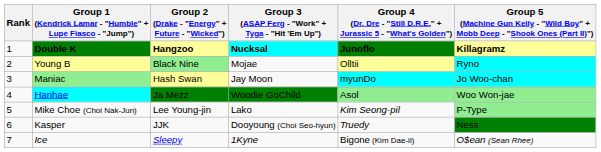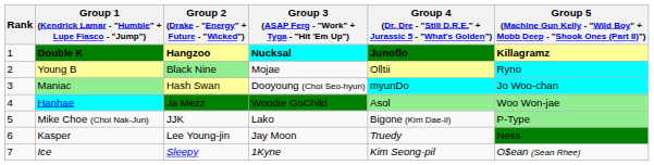Maniac | Group 3 (ASAP Ferg - "Work" + Tyga - "Hit 'Em Up"): Jay Moon -> Dooyoung (Choi Seo-hyun)
Mike Choe (Choi Nak-Jun) | Group 2 (Drake - "Energy" + Future - "Wicked"): Lee Young-jin -> JJK
Mike Choe (Choi Nak-Jun) | column 5: Kim Seong-pil -> Bigone (Kim Dae-il)
Kasper | Group 2 (Drake - "Energy" + Future - "Wicked"): JJK -> Lee Young-jin
Kasper | Group 3 (ASAP Ferg - "Work" + Tyga - "Hit 'Em Up"): Dooyoung (Choi Seo-hyun) -> Jay Moon
Ice | column 5: Bigone (Kim Dae-il) -> Kim Seong-pil
